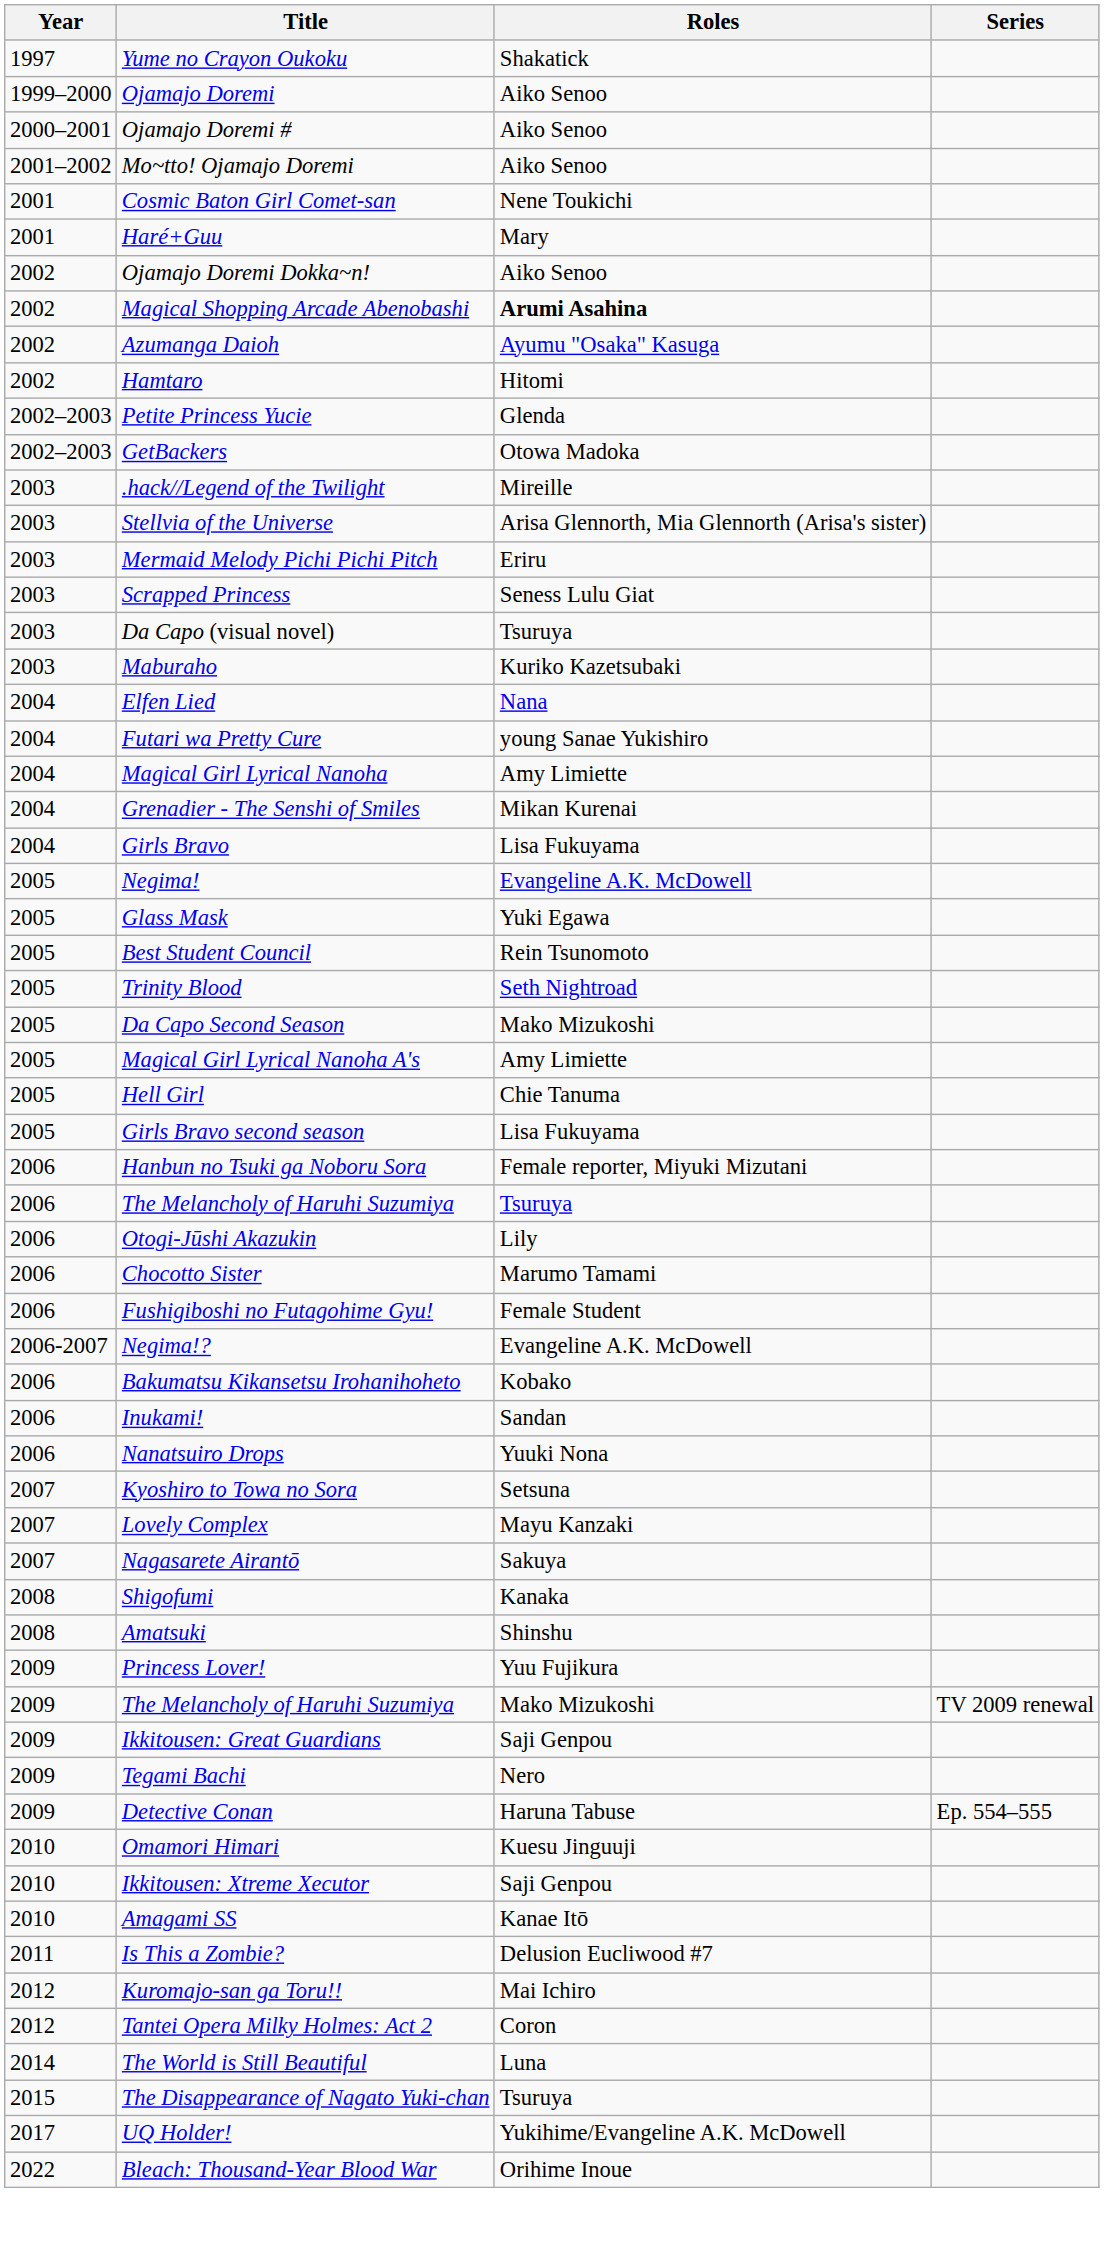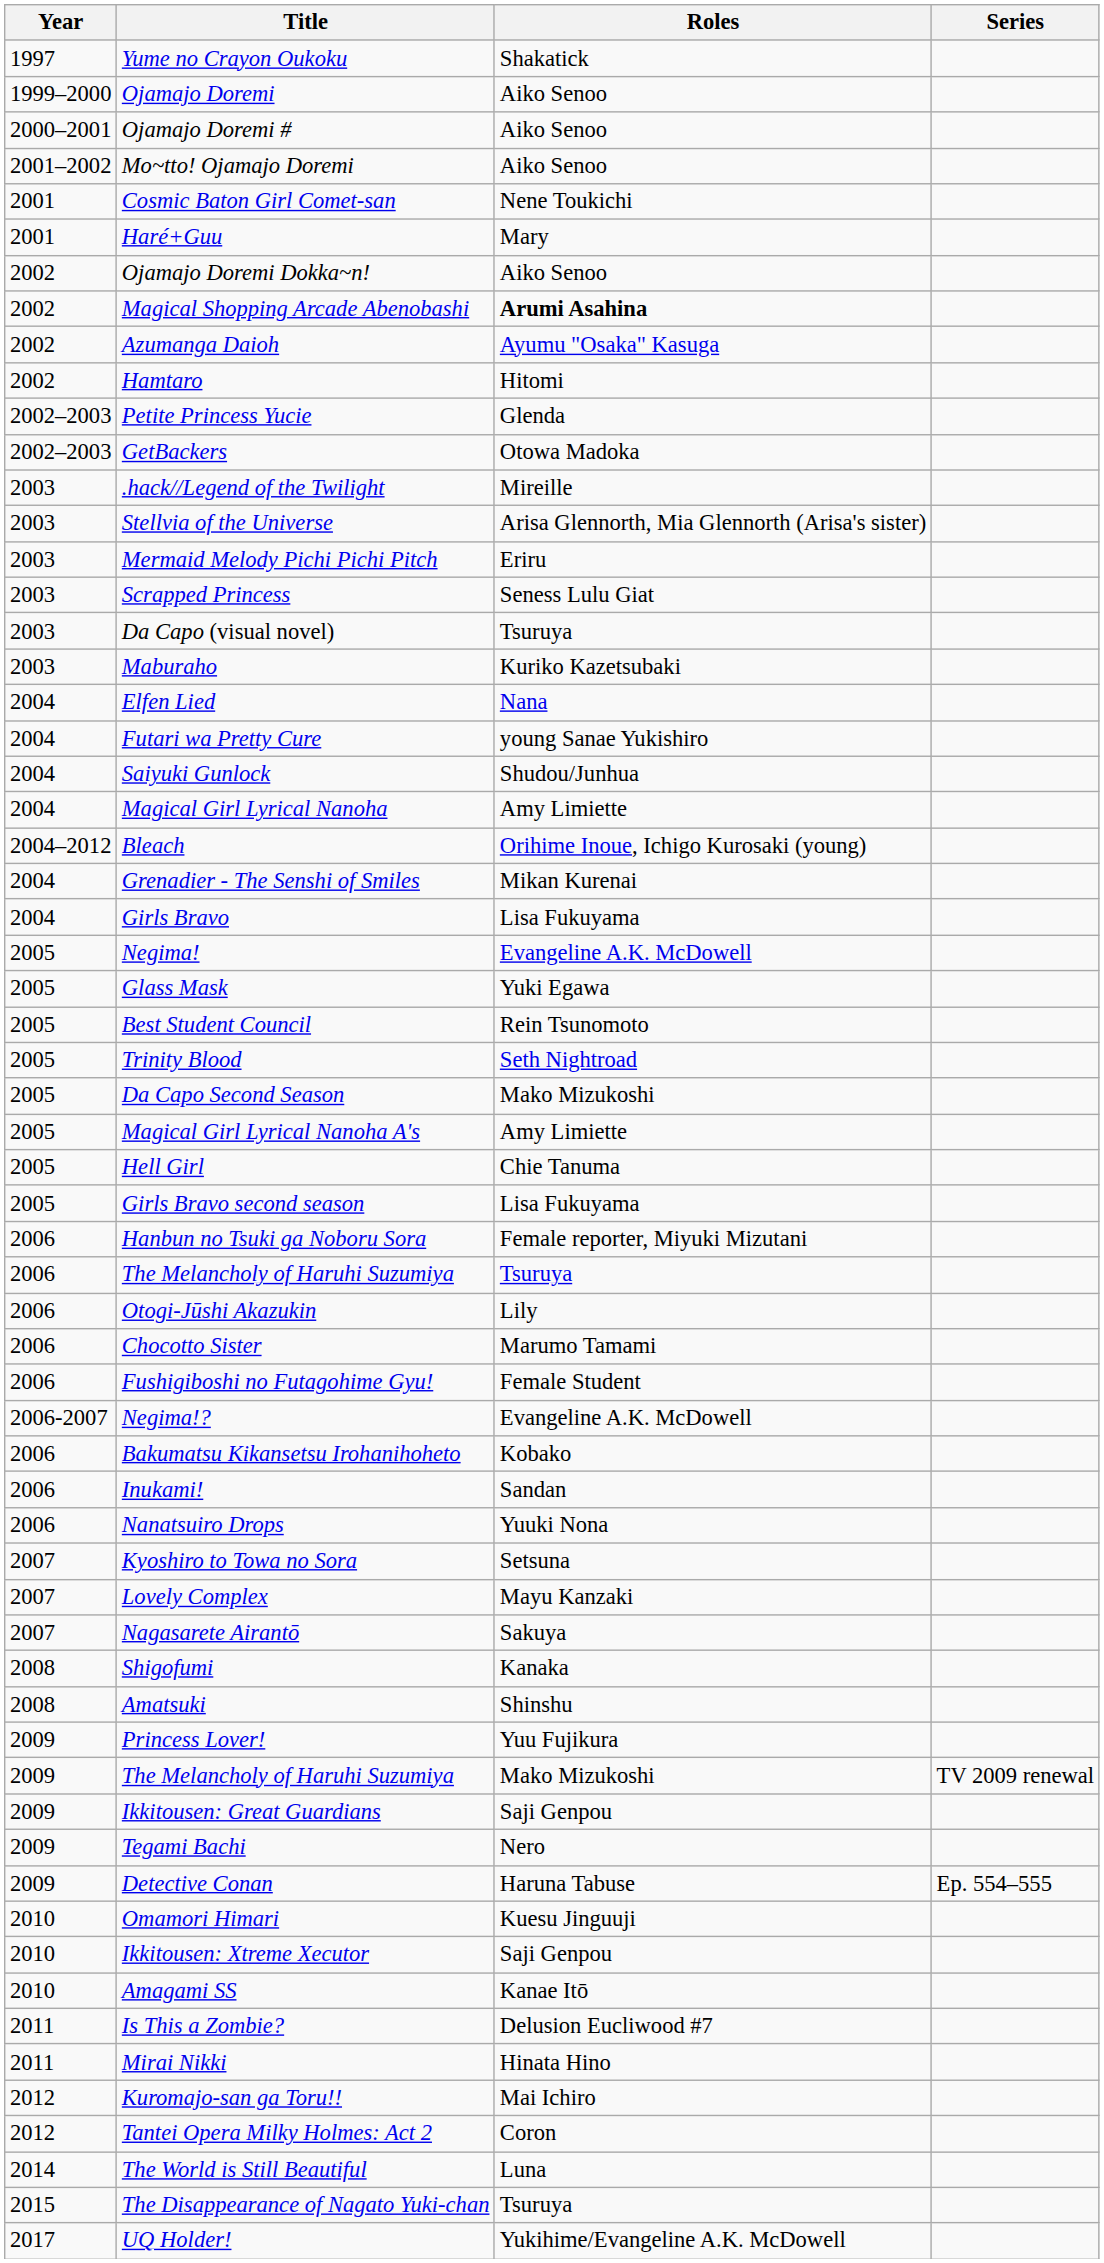+ row: 2004 | Saiyuki Gunlock | Shudou/Junhua
+ row: 2004–2012 | Bleach | Orihime Inoue, Ichigo Kurosaki (young)
+ row: 2011 | Mirai Nikki | Hinata Hino
- row: 2022 | Bleach: Thousand-Year Blood War | Orihime Inoue
